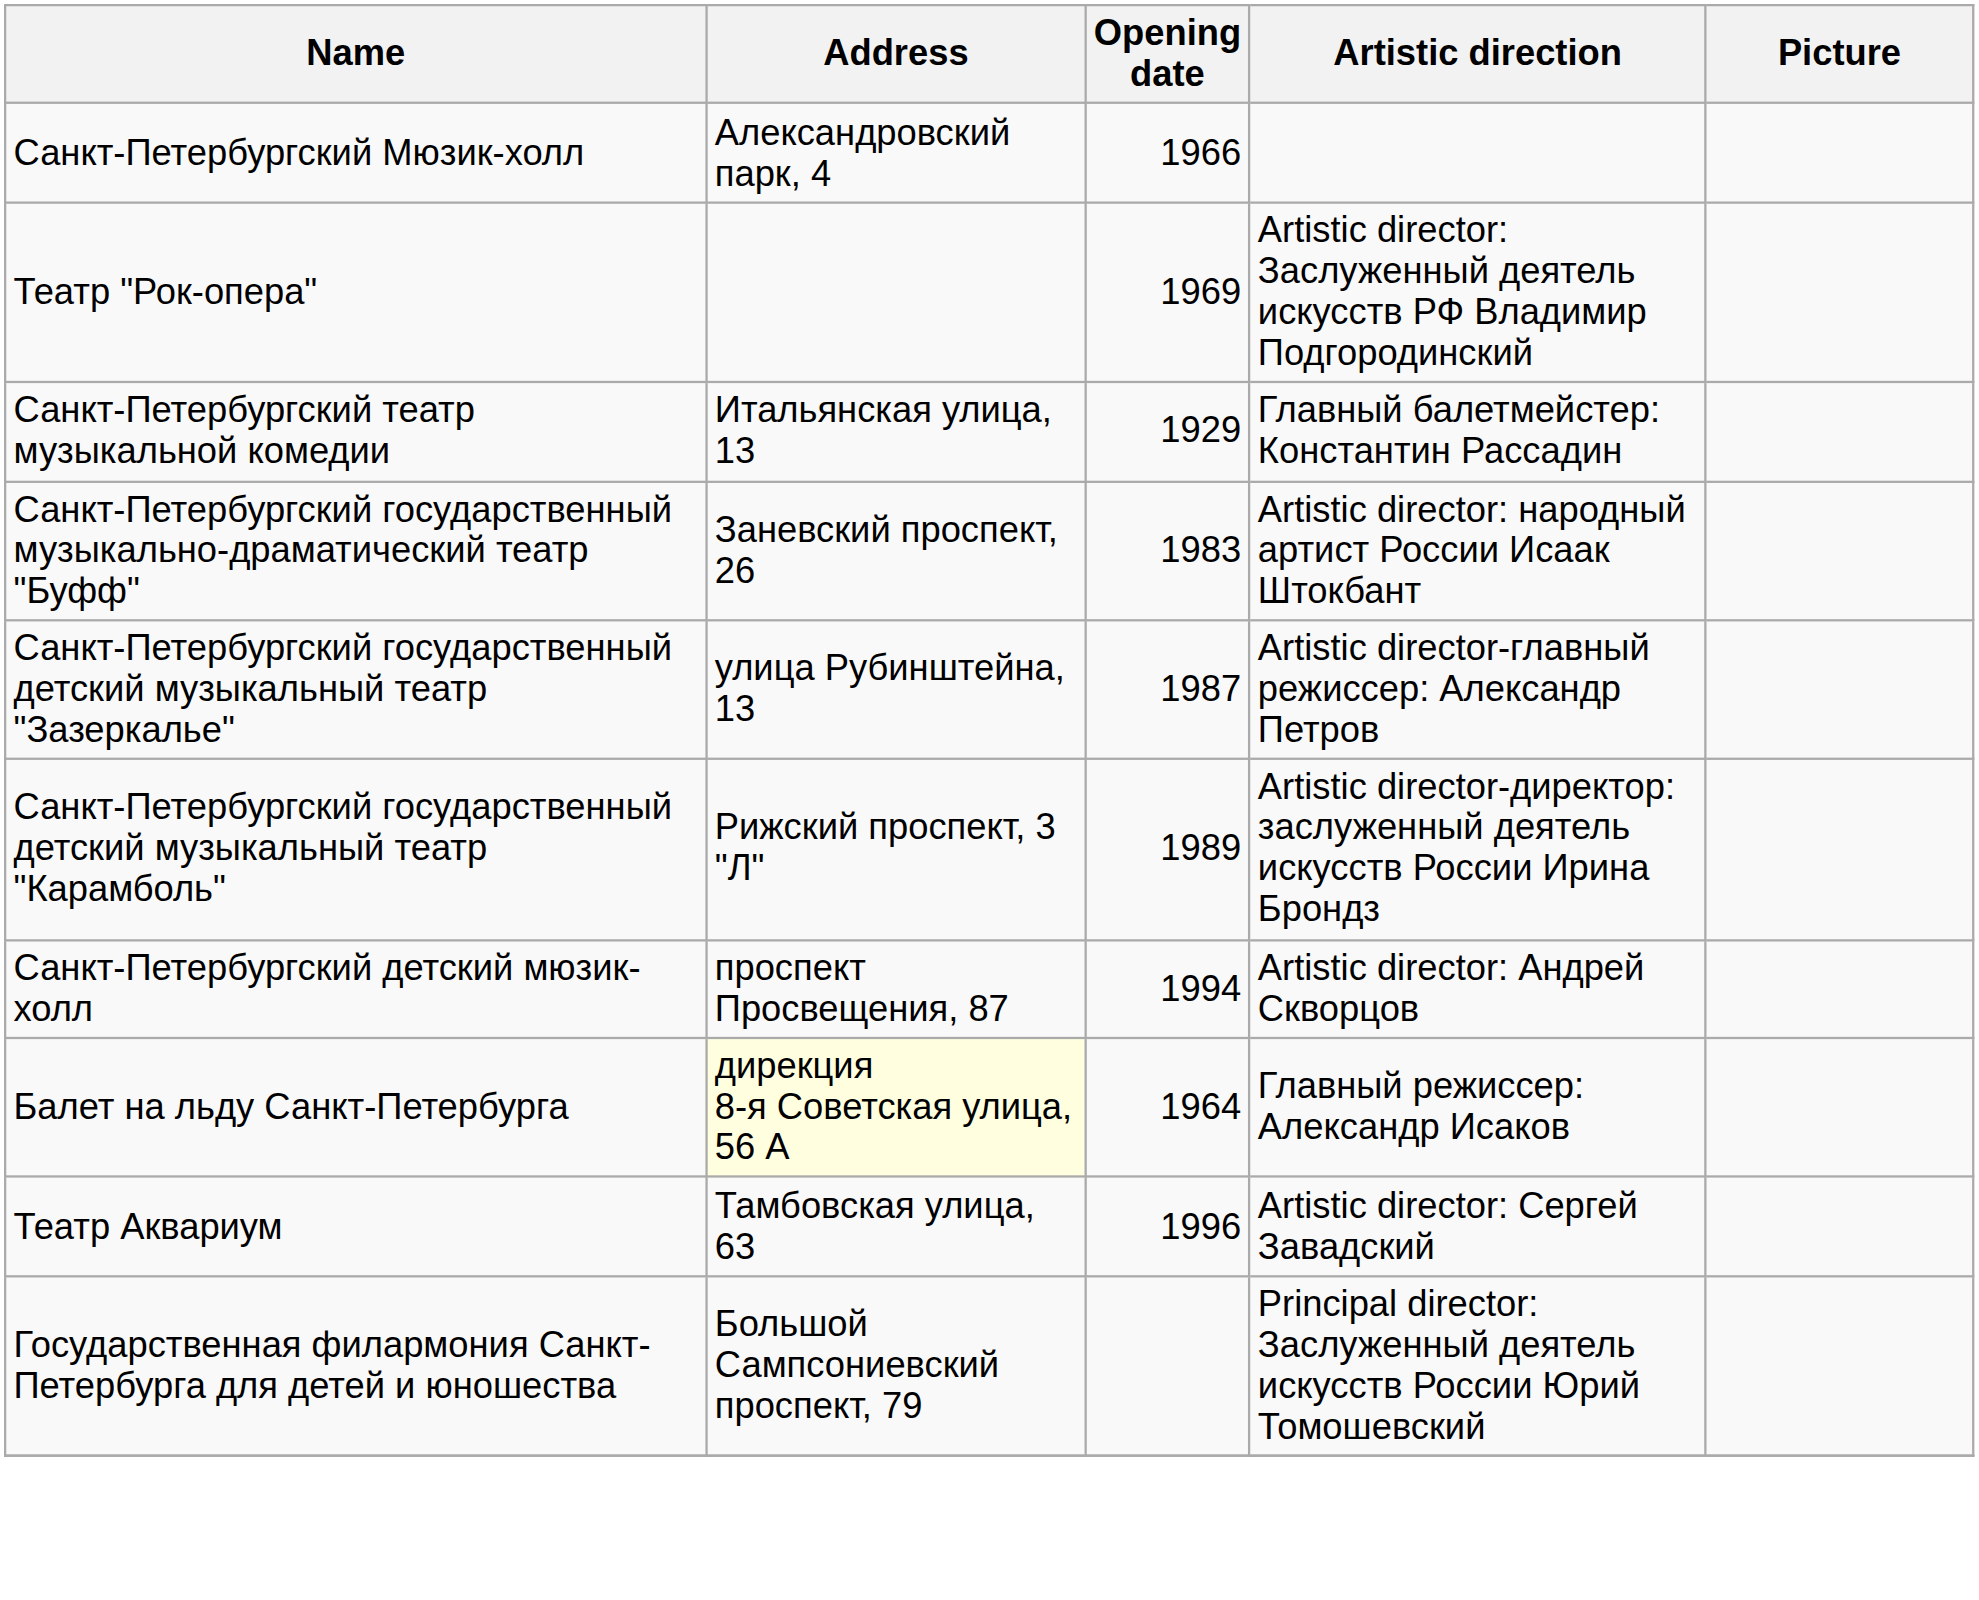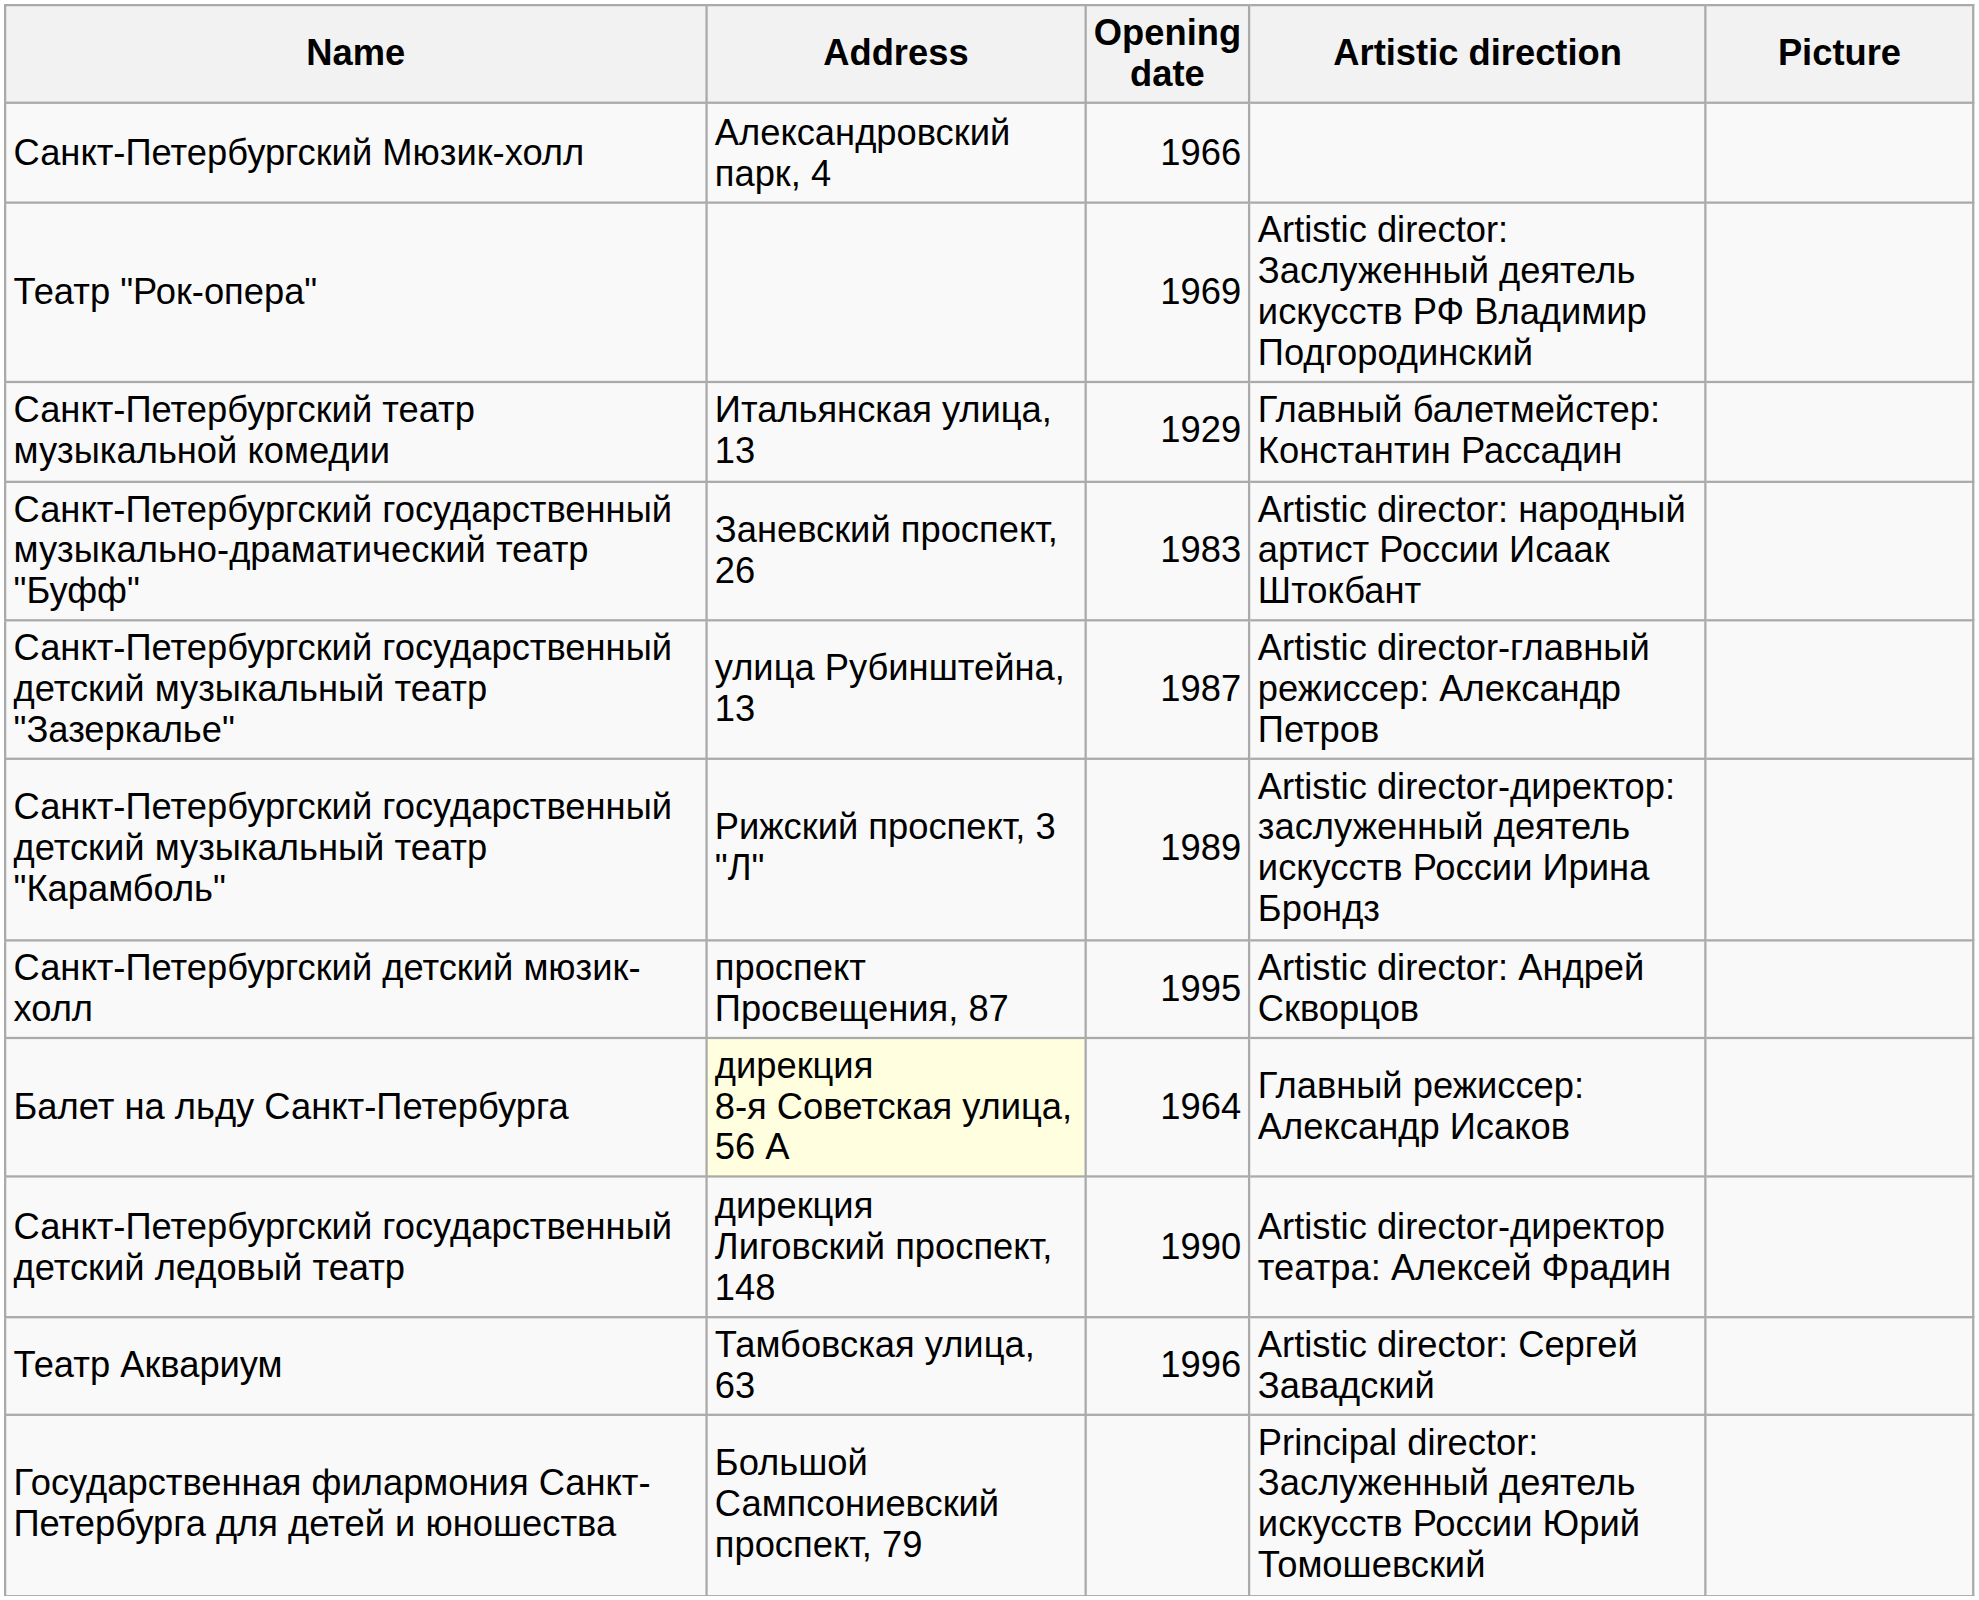Санкт-Петербургский детский мюзик-холл | Opening date: 1994 -> 1995
+ row: Санкт-Петербургский государственный детский ледовый театр | дирекция Лиговский проспект, 148 | 1990 | Artistic director-директор театра: Алексей Фрадин
